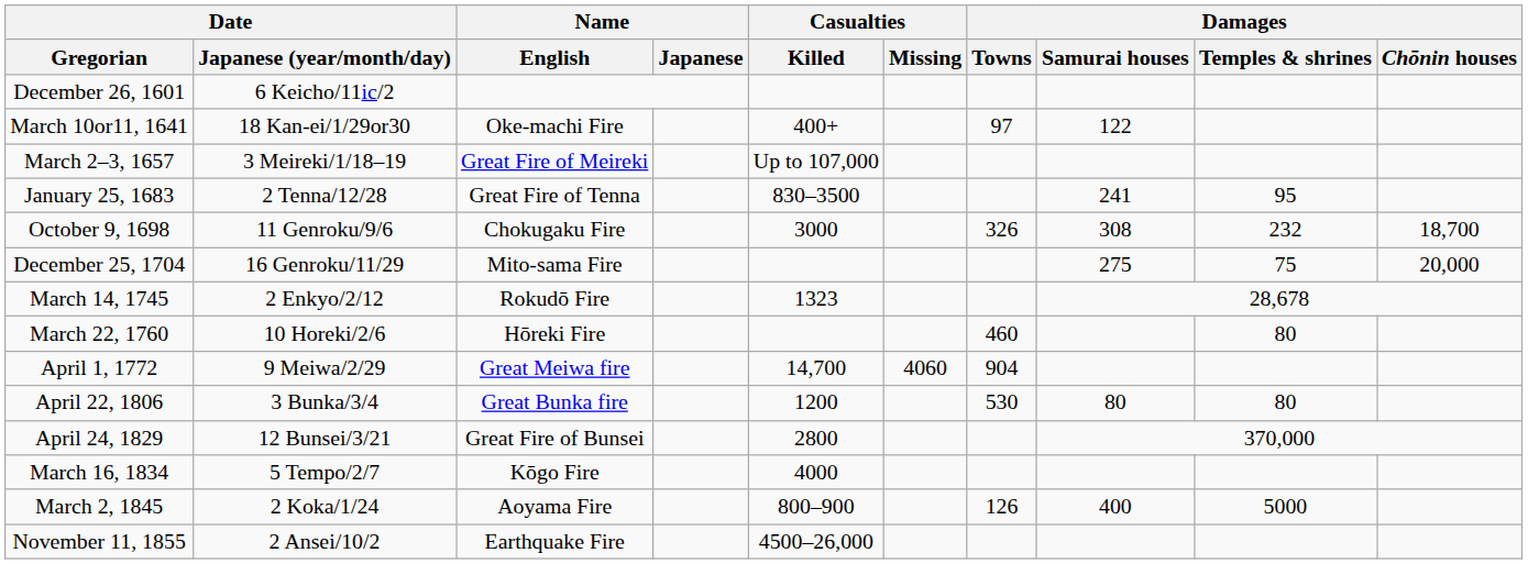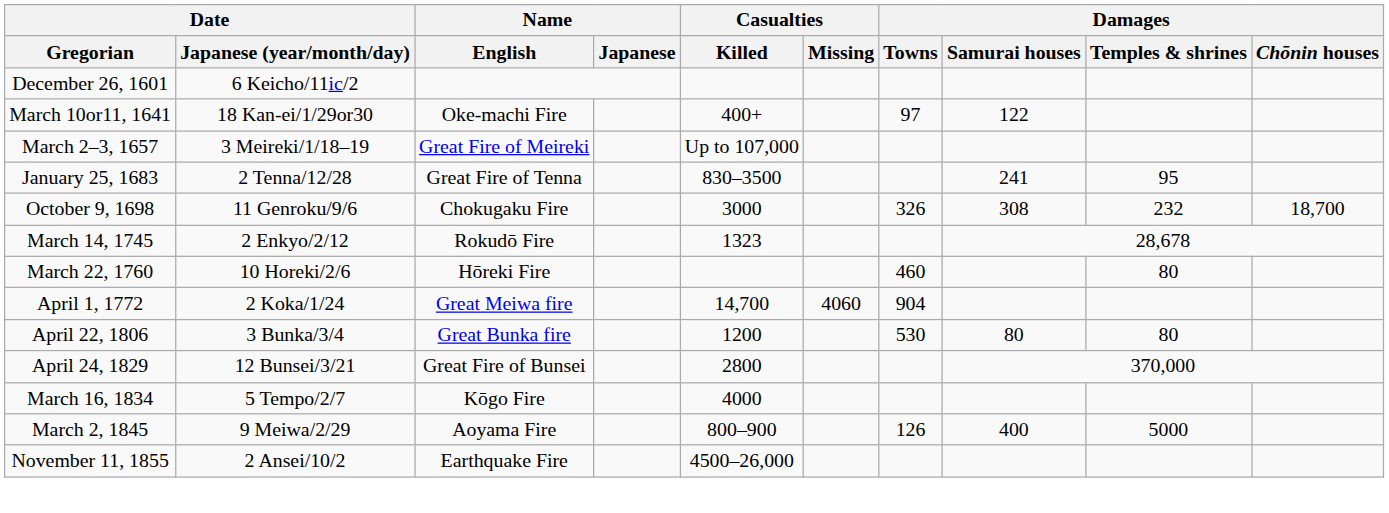- row: December 25, 1704 | 16 Genroku/11/29 | Mito-sama Fire | 275 | 75 | 20,000
April 1, 1772 | Date / Japanese (year/month/day): 9 Meiwa/2/29 -> 2 Koka/1/24
March 2, 1845 | Date / Japanese (year/month/day): 2 Koka/1/24 -> 9 Meiwa/2/29
